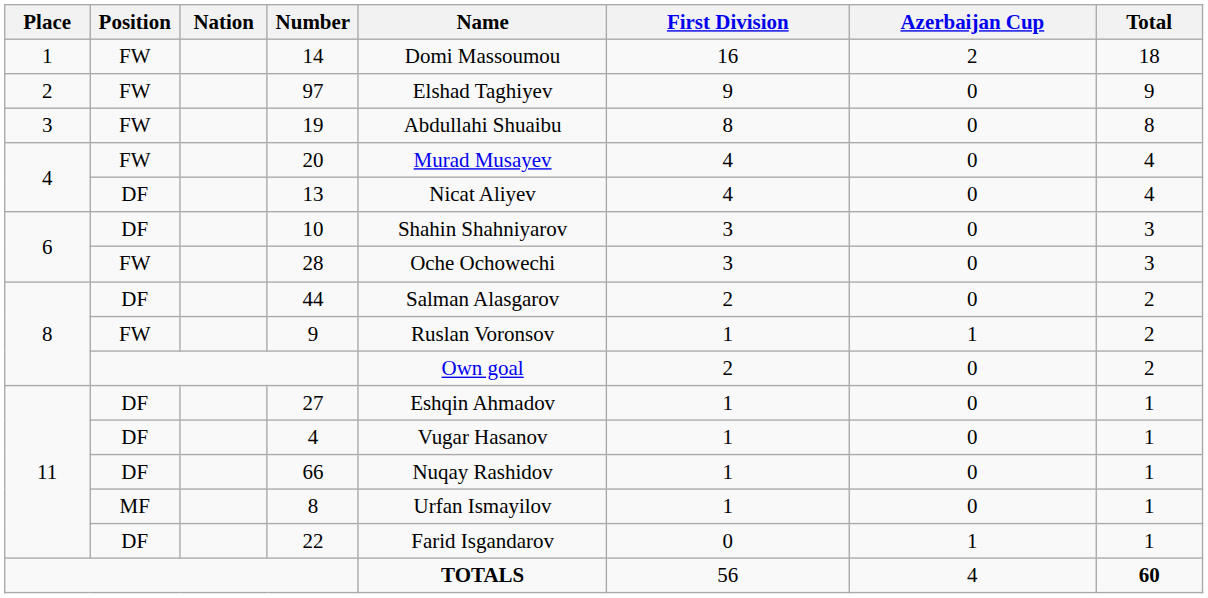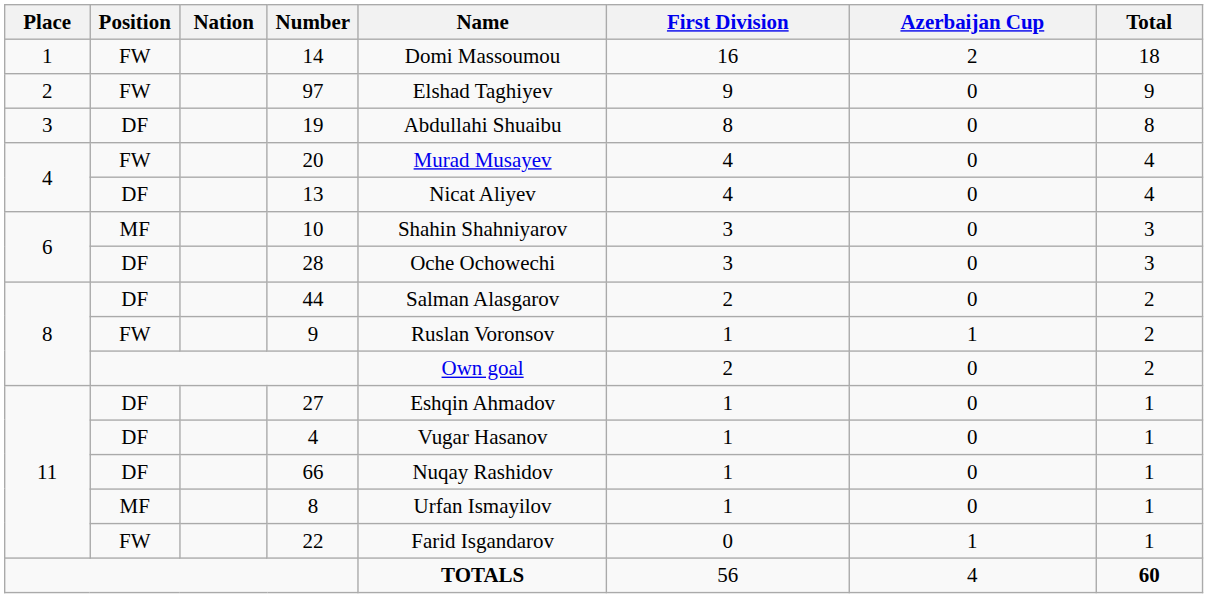19 | Position: FW -> DF
10 | Position: DF -> MF
28 | Position: FW -> DF
22 | Position: DF -> FW
